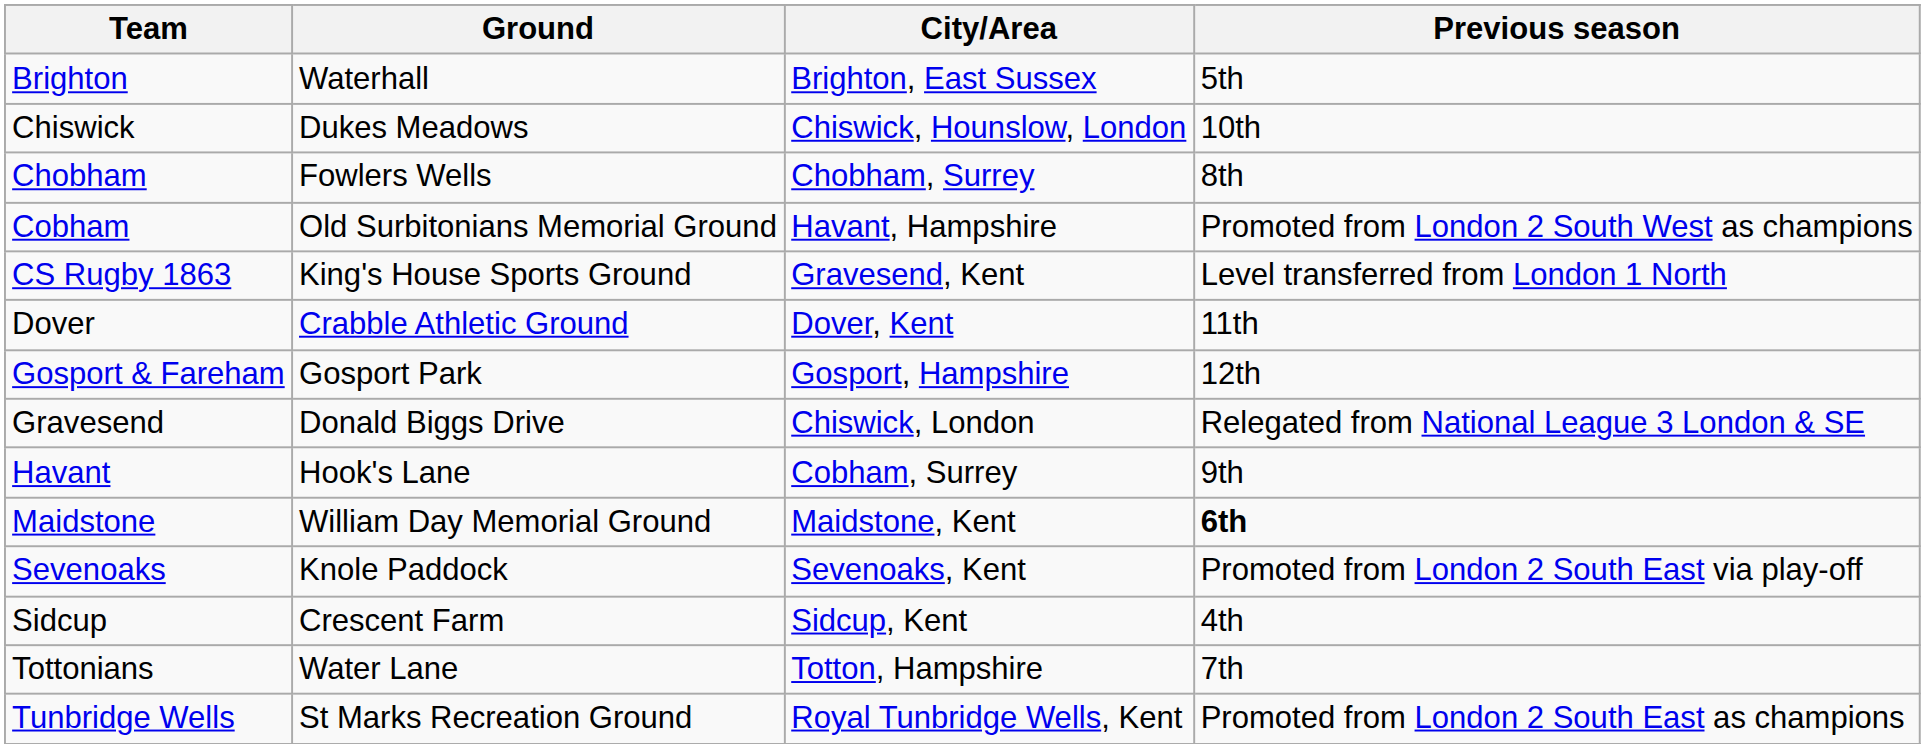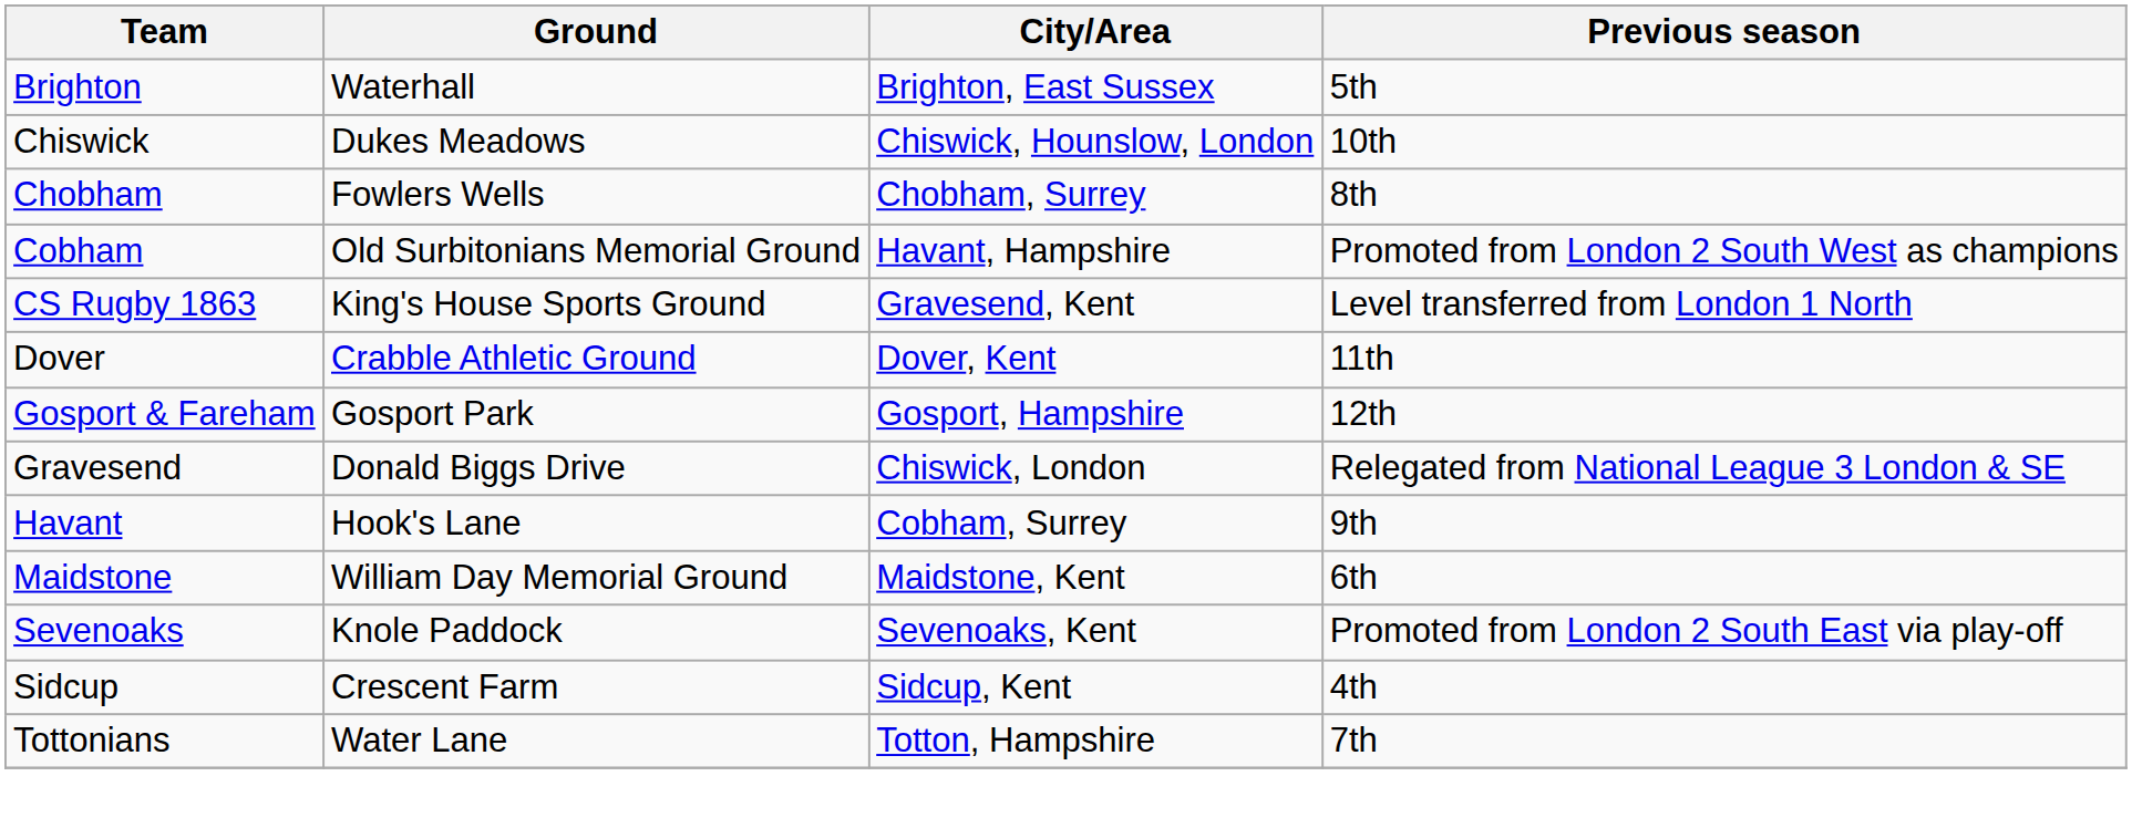Maidstone | Previous season: bold -> normal
- row: Tunbridge Wells | St Marks Recreation Ground | Royal Tunbridge Wells, Kent | Promoted from London 2 South East as champions
